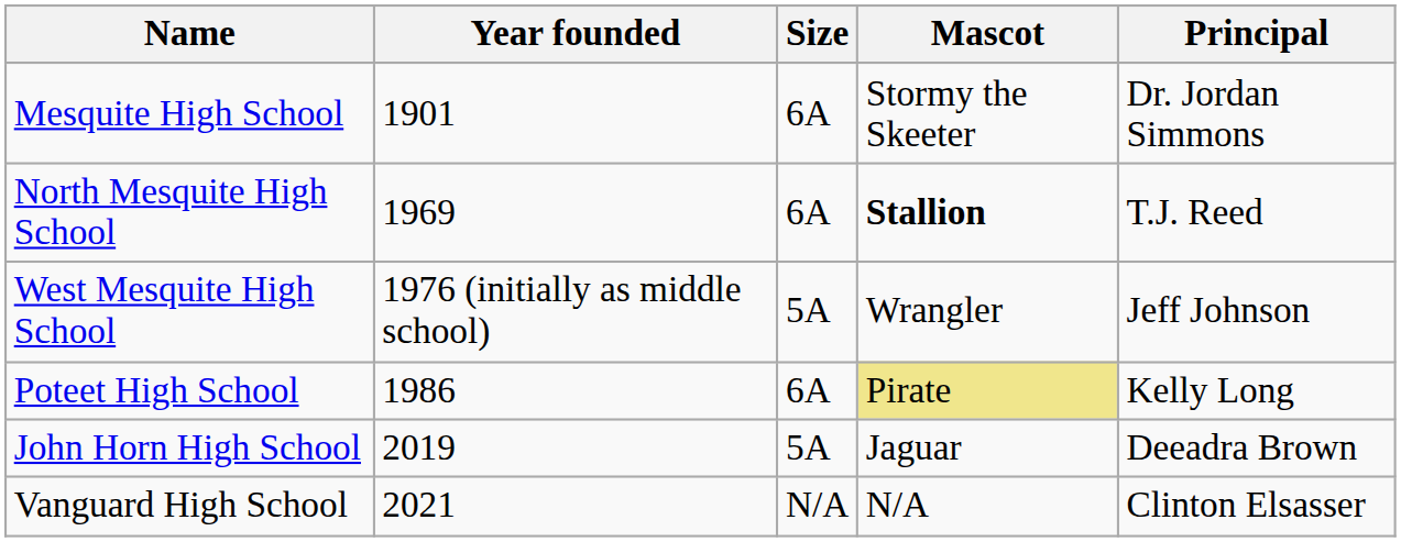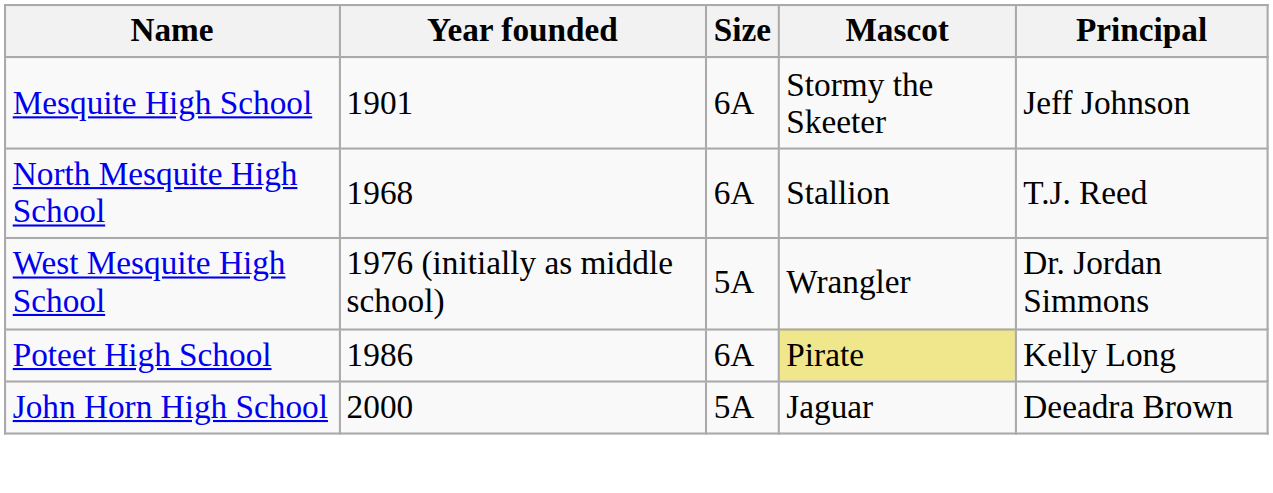Mesquite High School | Principal: Dr. Jordan Simmons -> Jeff Johnson
North Mesquite High School | Year founded: 1969 -> 1968
North Mesquite High School | Mascot: bold -> normal
West Mesquite High School | Principal: Jeff Johnson -> Dr. Jordan Simmons
John Horn High School | Year founded: 2019 -> 2000
- row: Vanguard High School | 2021 | N/A | N/A | Clinton Elsasser
